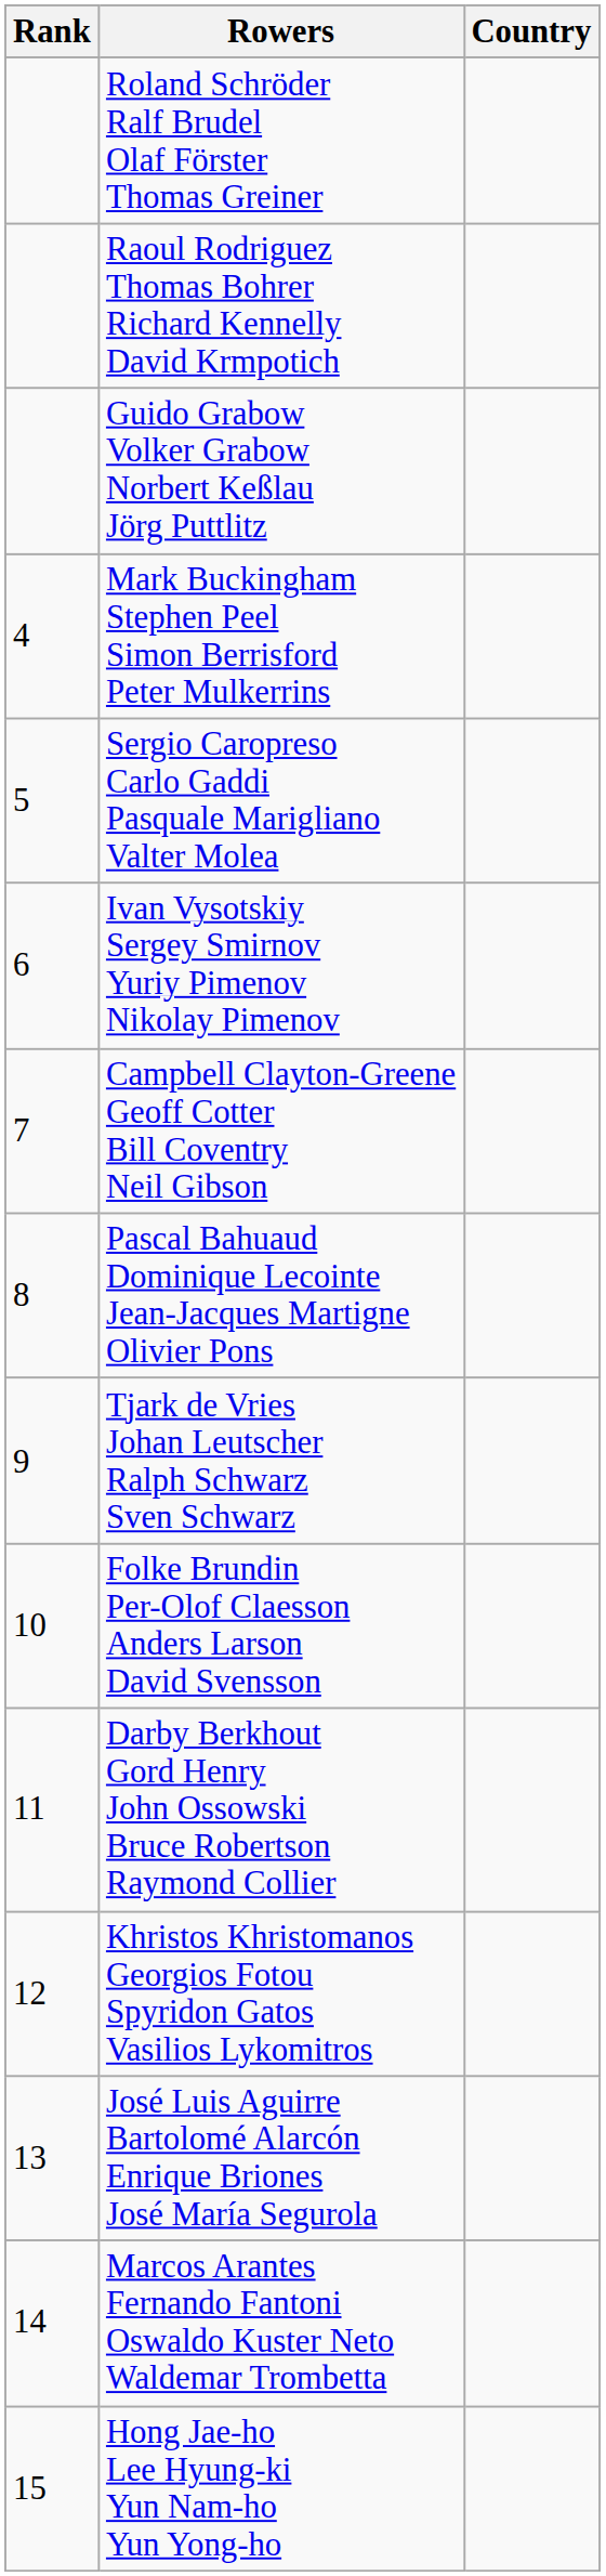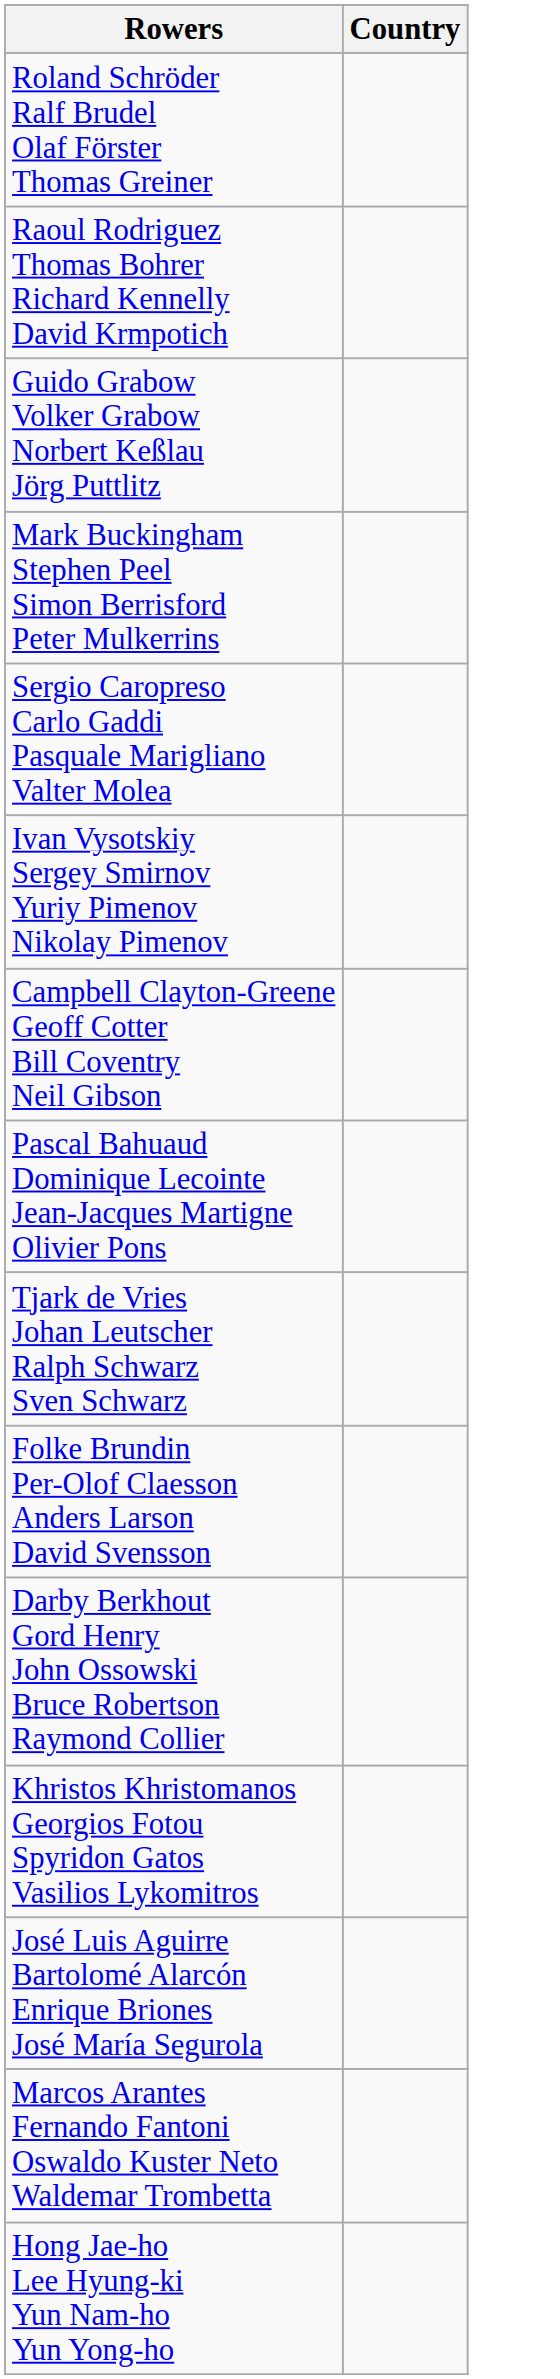- column: Rank | 4 | 5 | 6 | 7 | 8 | 9 | 10 | 11 | 12 | 13 | 14 | 15
